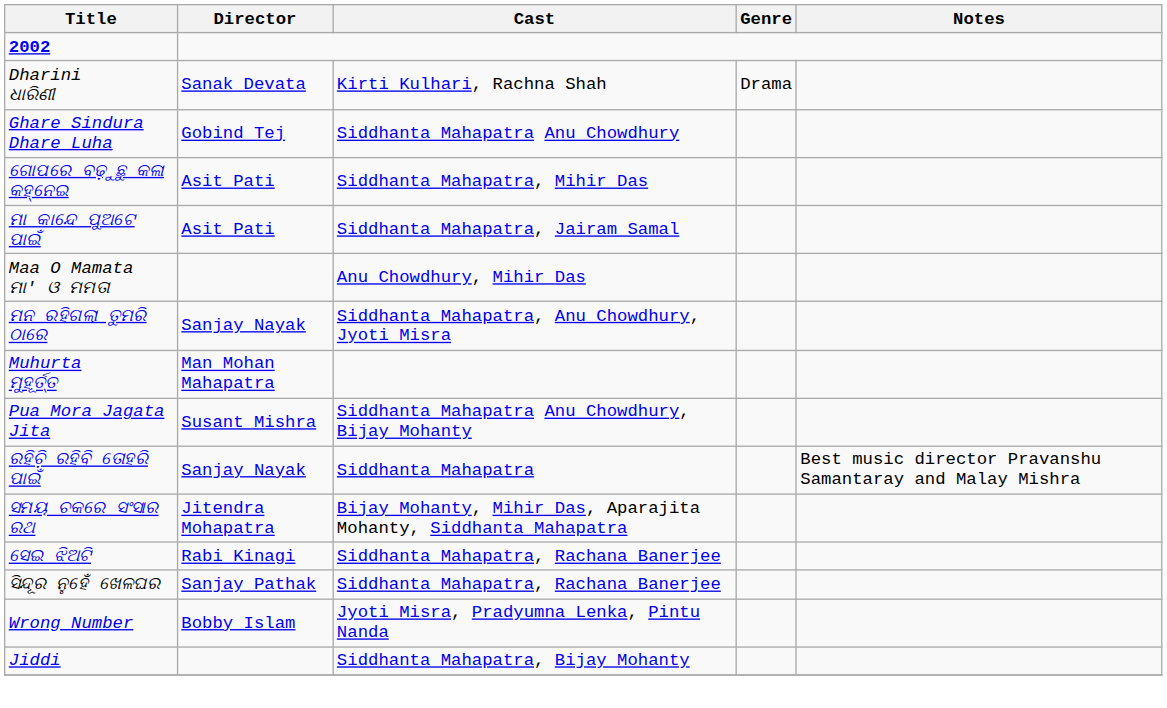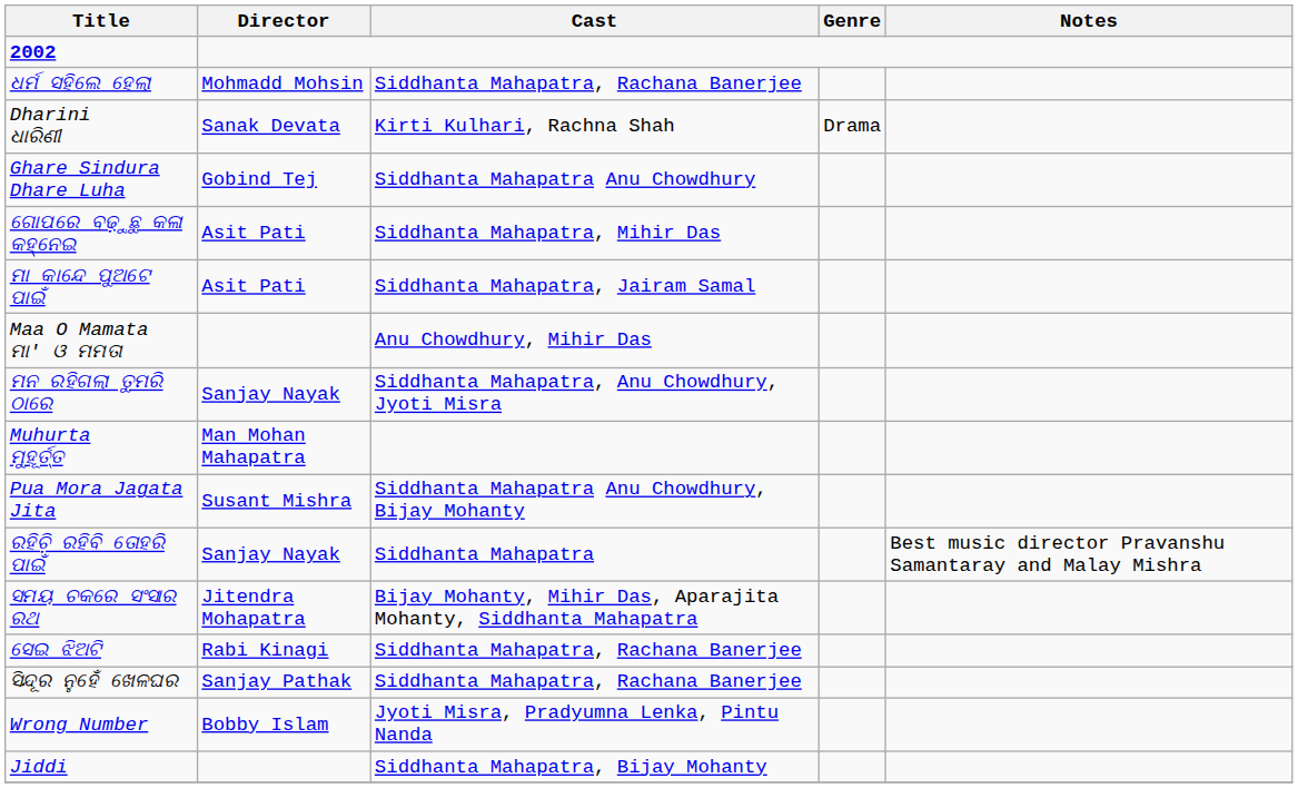+ row: ଧର୍ମ ସହିଲେ ହେଲା | Mohmadd Mohsin | Siddhanta Mahapatra, Rachana Banerjee
